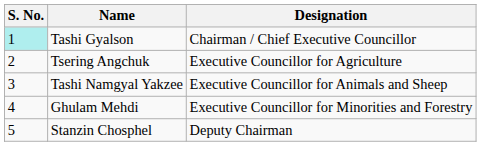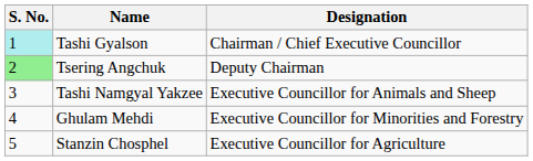Tsering Angchuk | S. No.: no background -> lightgreen background
Tsering Angchuk | Designation: Executive Councillor for Agriculture -> Deputy Chairman
Stanzin Chosphel | Designation: Deputy Chairman -> Executive Councillor for Agriculture
